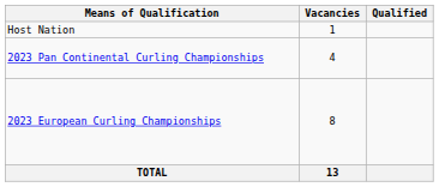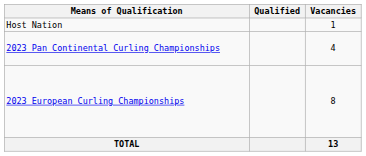columns swapped: Vacancies <-> Qualified
